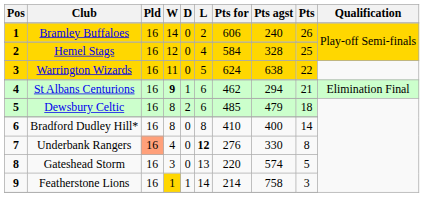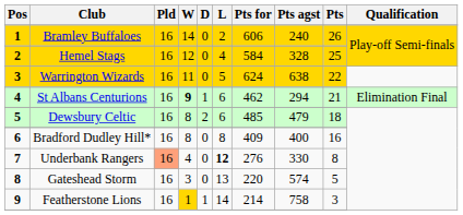Bradford Dudley Hill* | Pts for: 410 -> 409
Bradford Dudley Hill* | Pts: 14 -> 16
